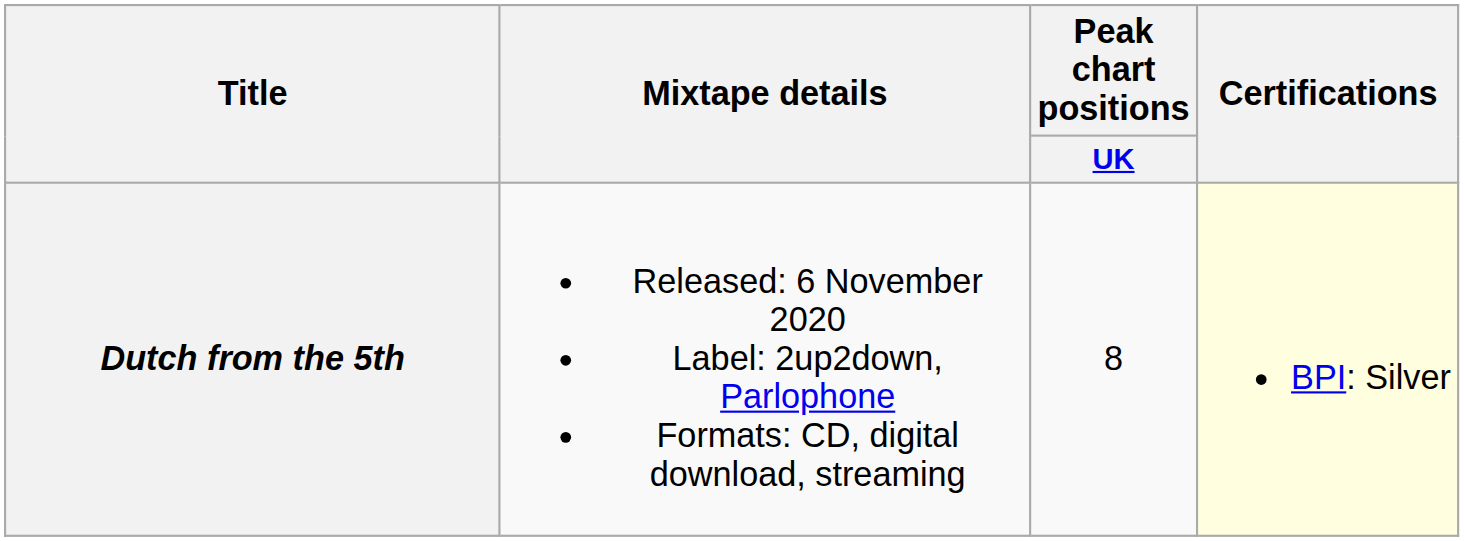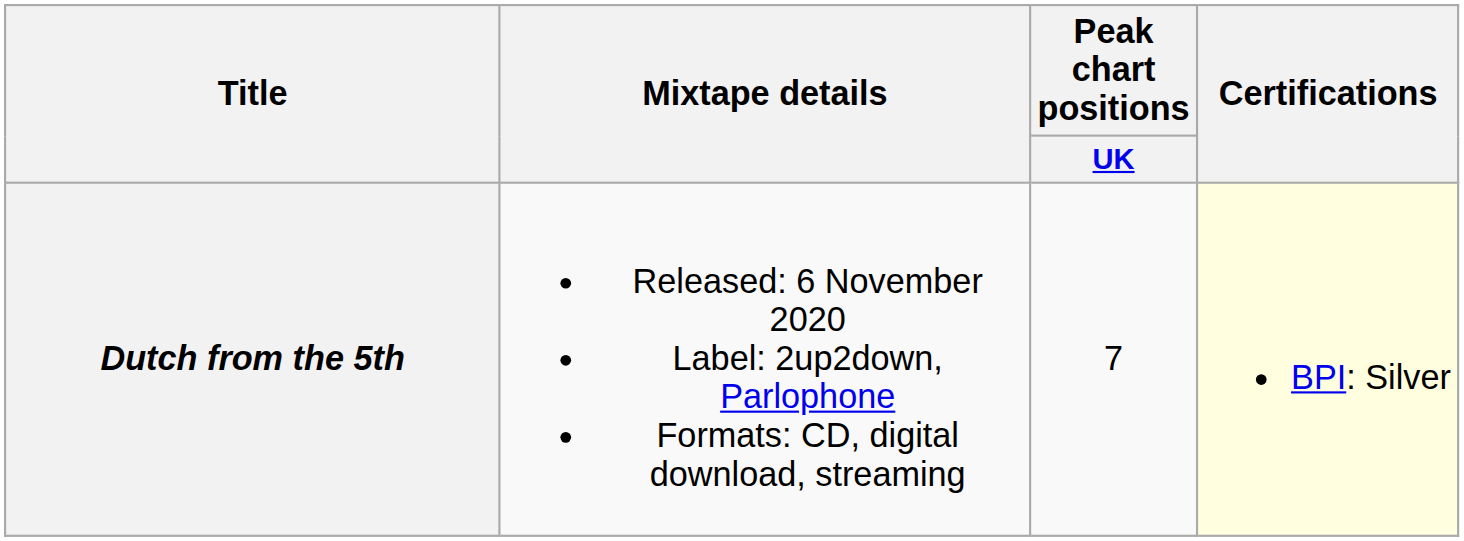Dutch from the 5th | Peak chart positions / UK: 8 -> 7
